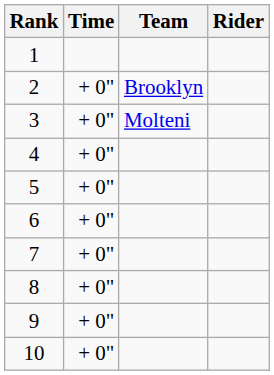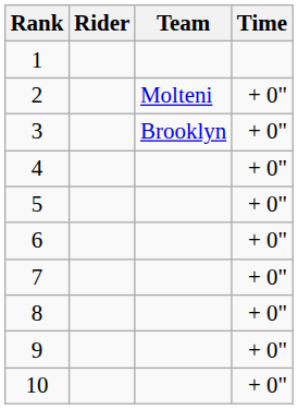columns swapped: Rider <-> Time
2 | Team: Brooklyn -> Molteni
3 | Team: Molteni -> Brooklyn
